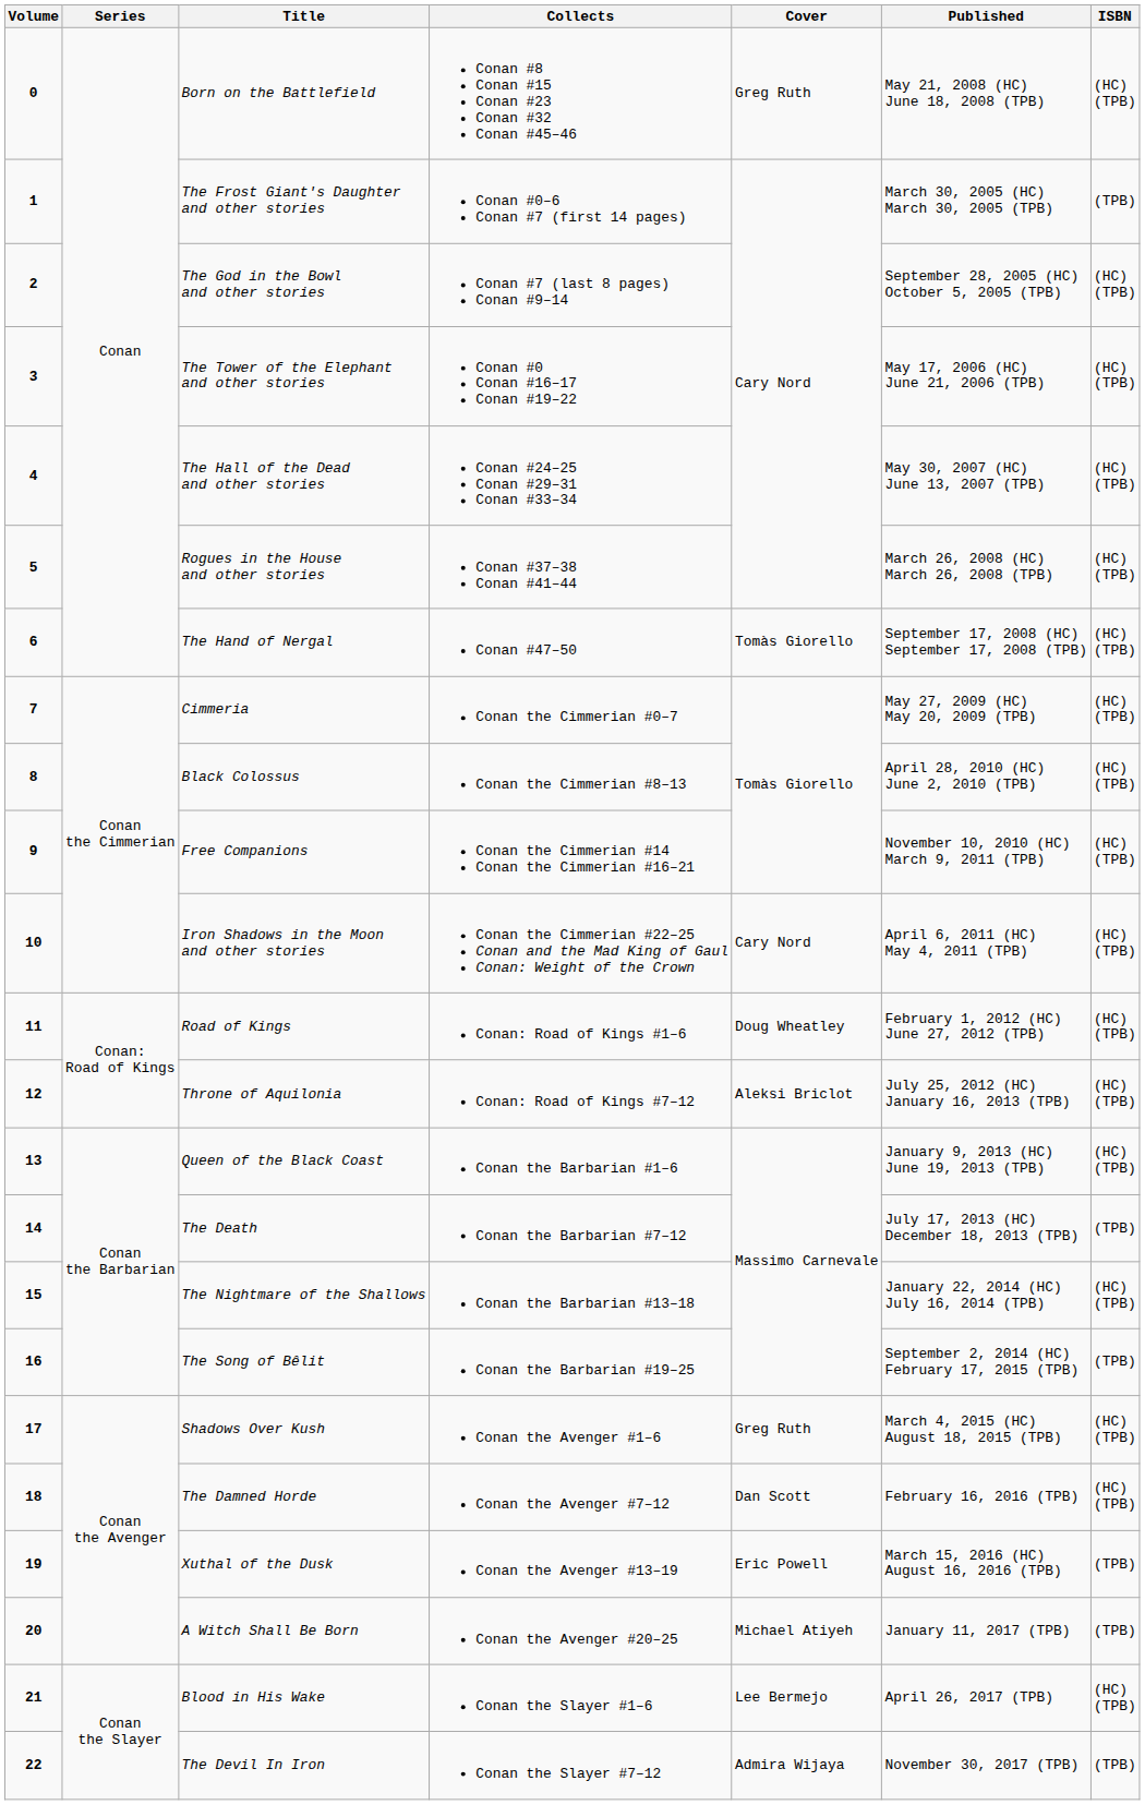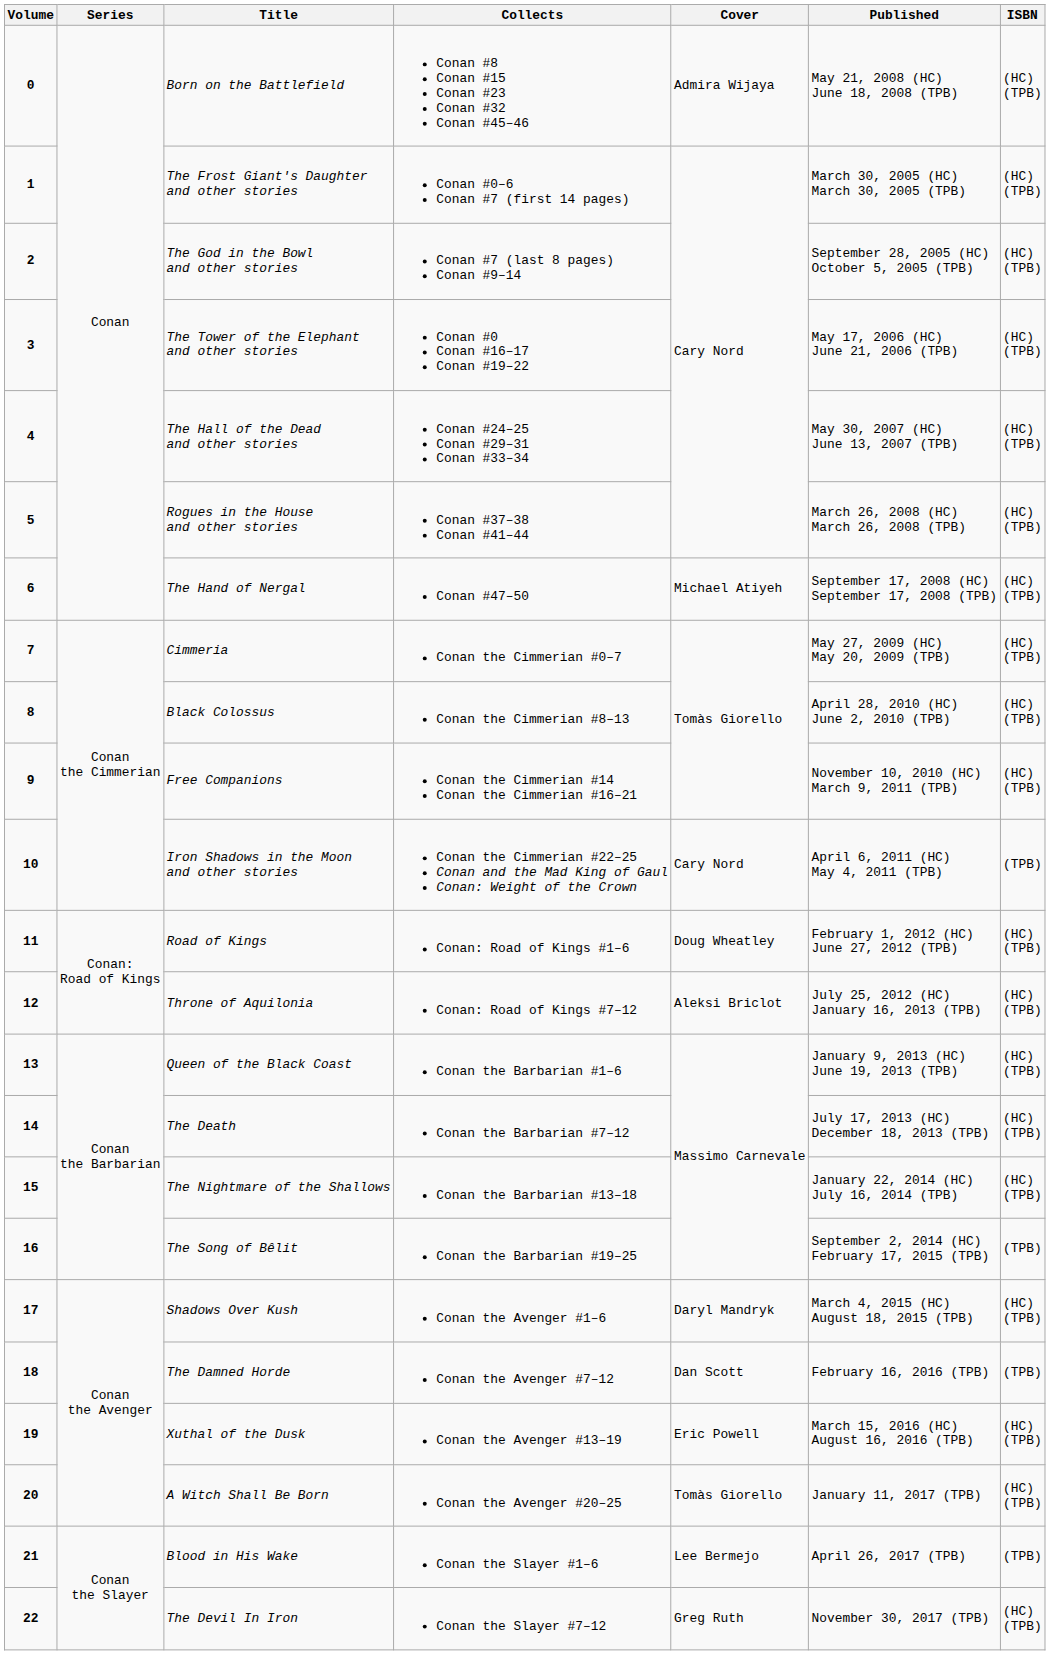Born on the Battlefield | Cover: Greg Ruth -> Admira Wijaya
The Frost Giant's Daughter and other stories | ISBN: (TPB) -> (HC) (TPB)
The Hand of Nergal | Cover: Tomàs Giorello -> Michael Atiyeh
Iron Shadows in the Moon and other stories | ISBN: (HC) (TPB) -> (TPB)
The Death | ISBN: (TPB) -> (HC) (TPB)
Shadows Over Kush | Cover: Greg Ruth -> Daryl Mandryk
The Damned Horde | ISBN: (HC) (TPB) -> (TPB)
Xuthal of the Dusk | ISBN: (TPB) -> (HC) (TPB)
A Witch Shall Be Born | Cover: Michael Atiyeh -> Tomàs Giorello
A Witch Shall Be Born | ISBN: (TPB) -> (HC) (TPB)
Blood in His Wake | ISBN: (HC) (TPB) -> (TPB)
The Devil In Iron | Cover: Admira Wijaya -> Greg Ruth
The Devil In Iron | ISBN: (TPB) -> (HC) (TPB)
